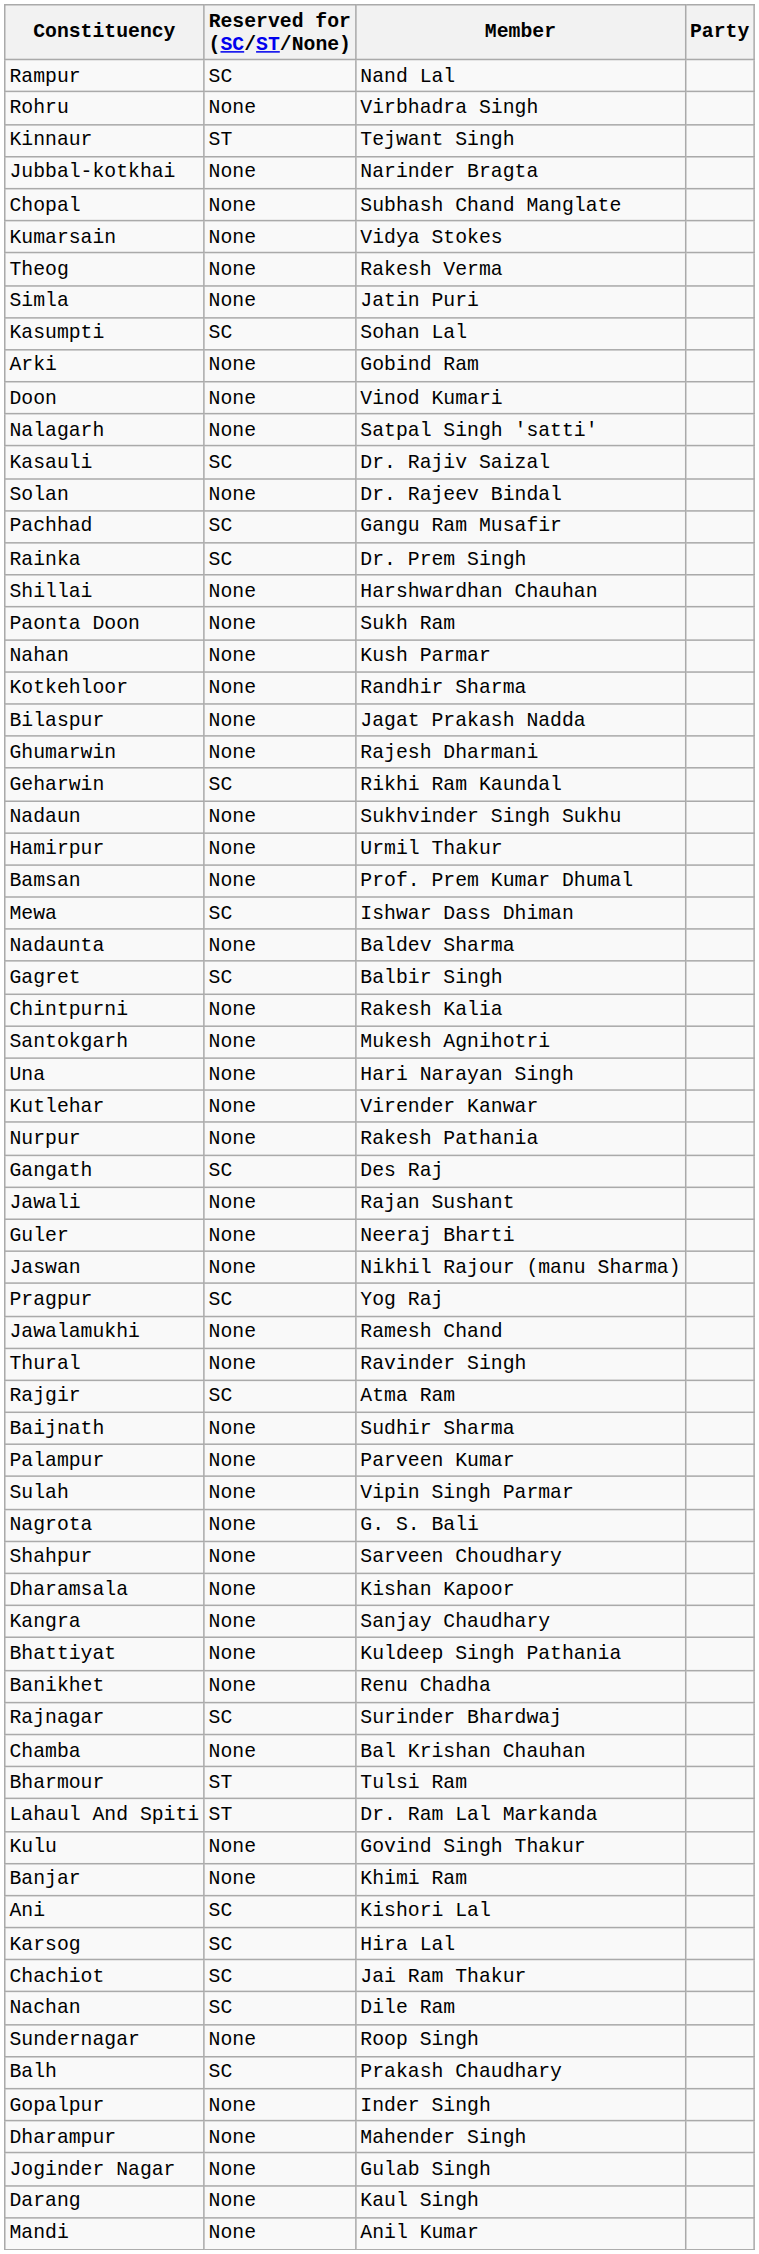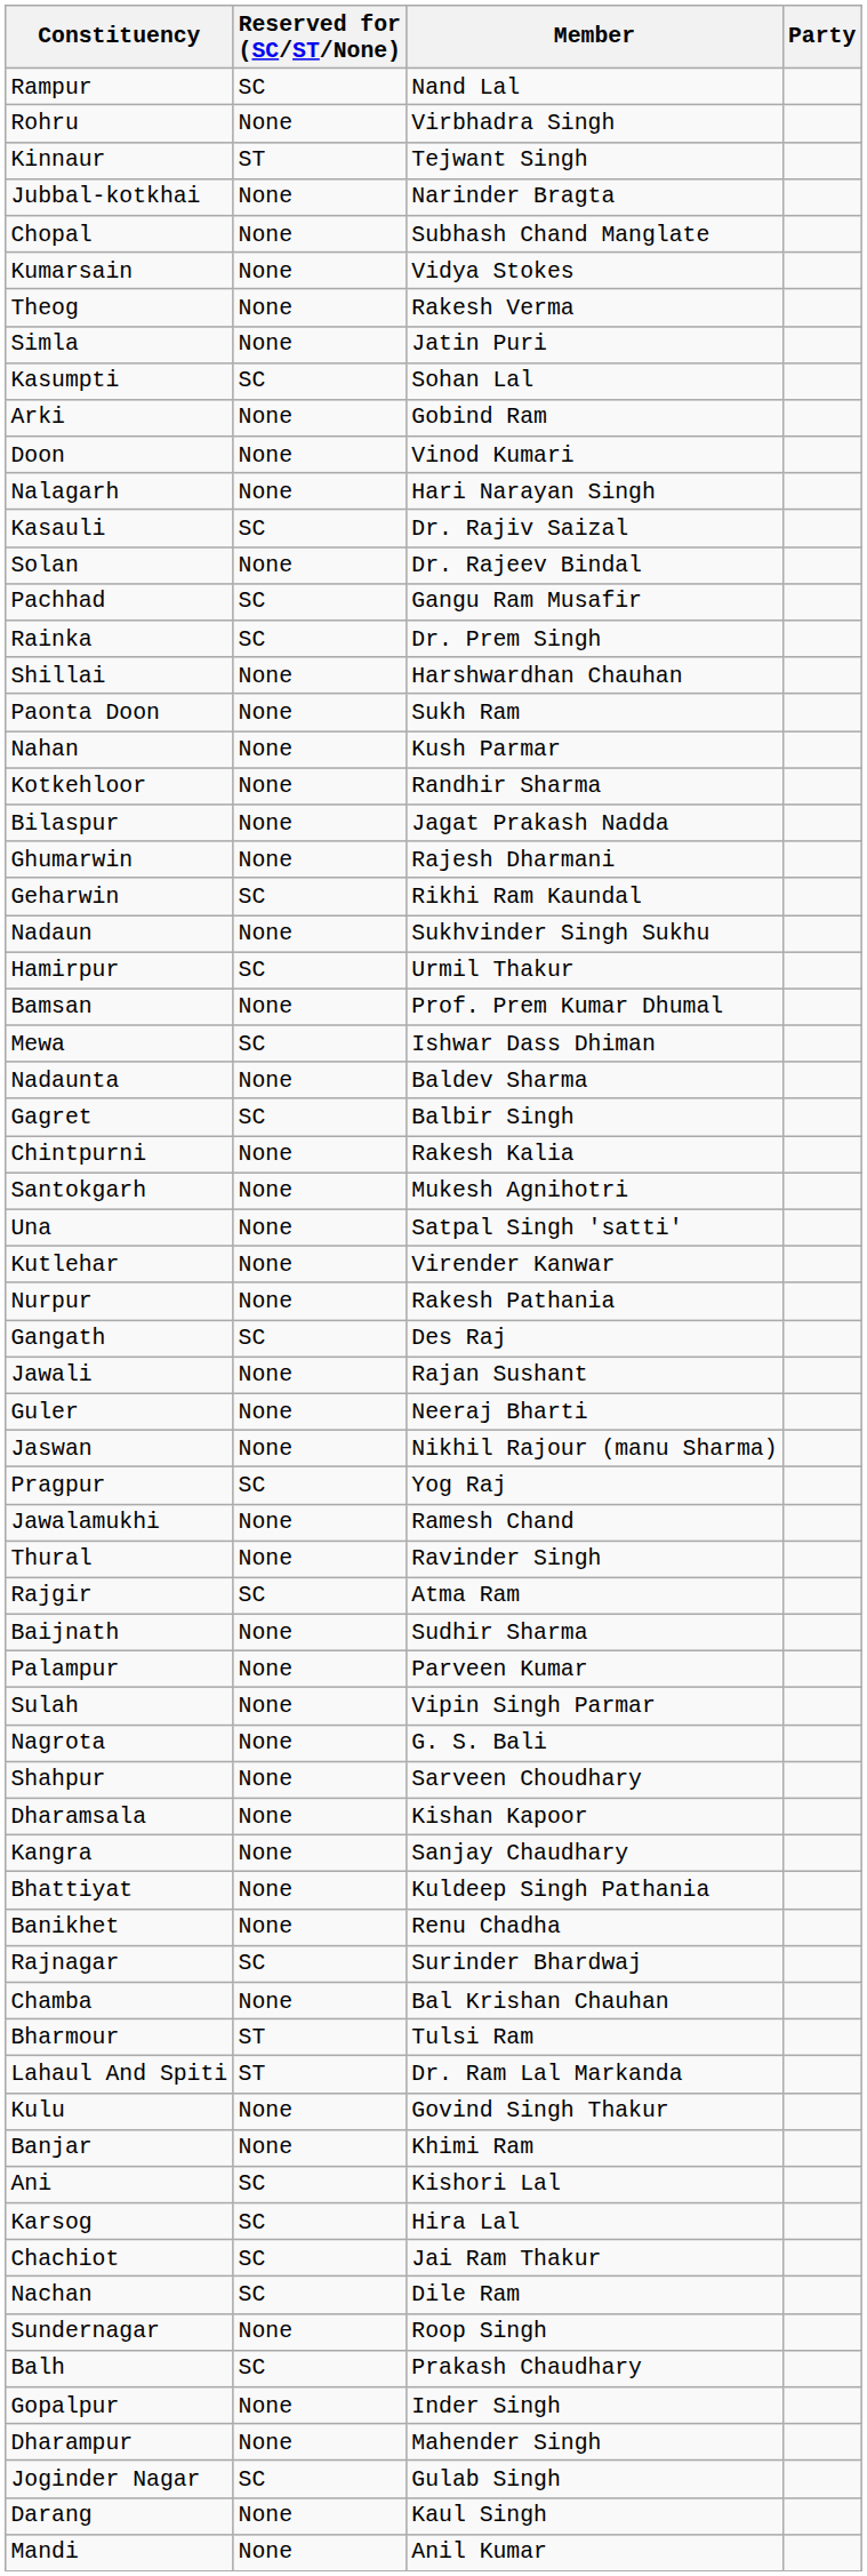Nalagarh | Member: Satpal Singh 'satti' -> Hari Narayan Singh
Hamirpur | Reserved for (SC/ST/None): None -> SC
Una | Member: Hari Narayan Singh -> Satpal Singh 'satti'
Joginder Nagar | Reserved for (SC/ST/None): None -> SC
